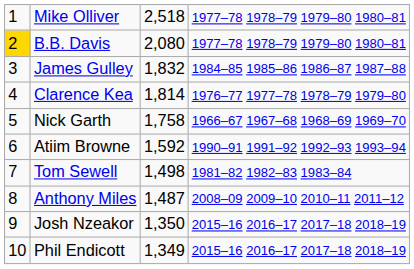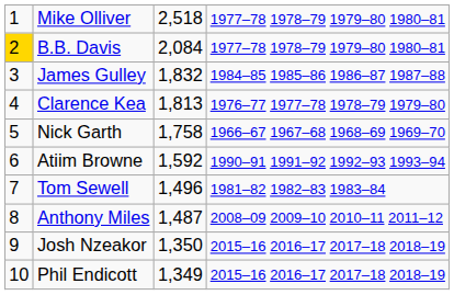B.B. Davis | column 3: 2,080 -> 2,084
Clarence Kea | column 3: 1,814 -> 1,813
Tom Sewell | column 3: 1,498 -> 1,496
